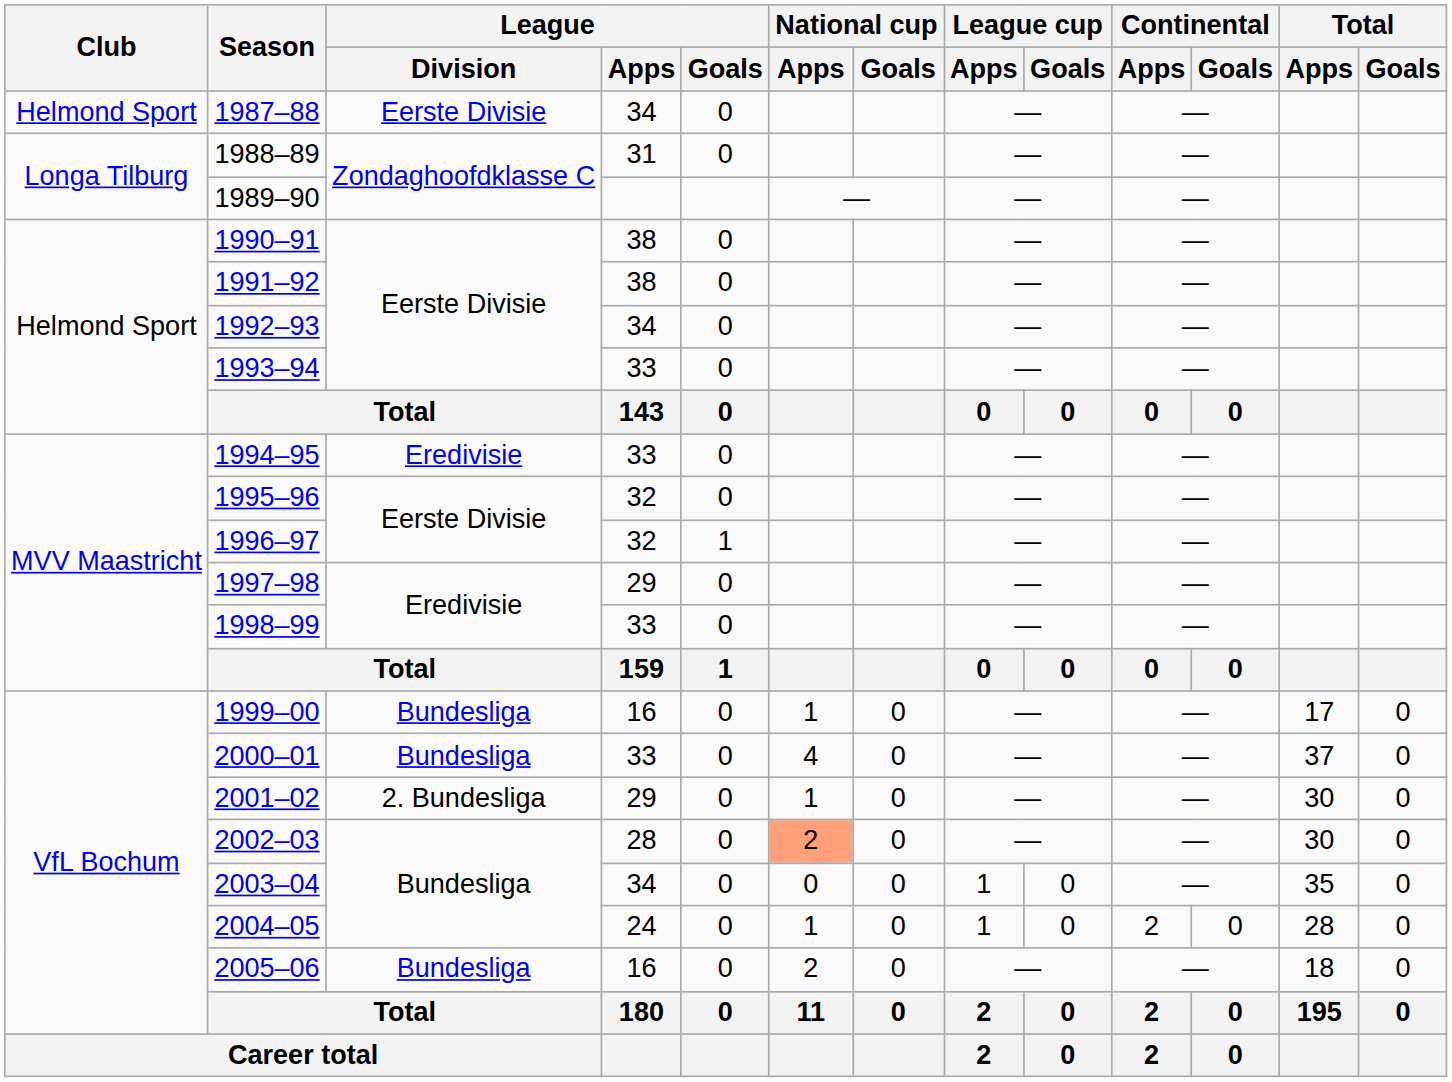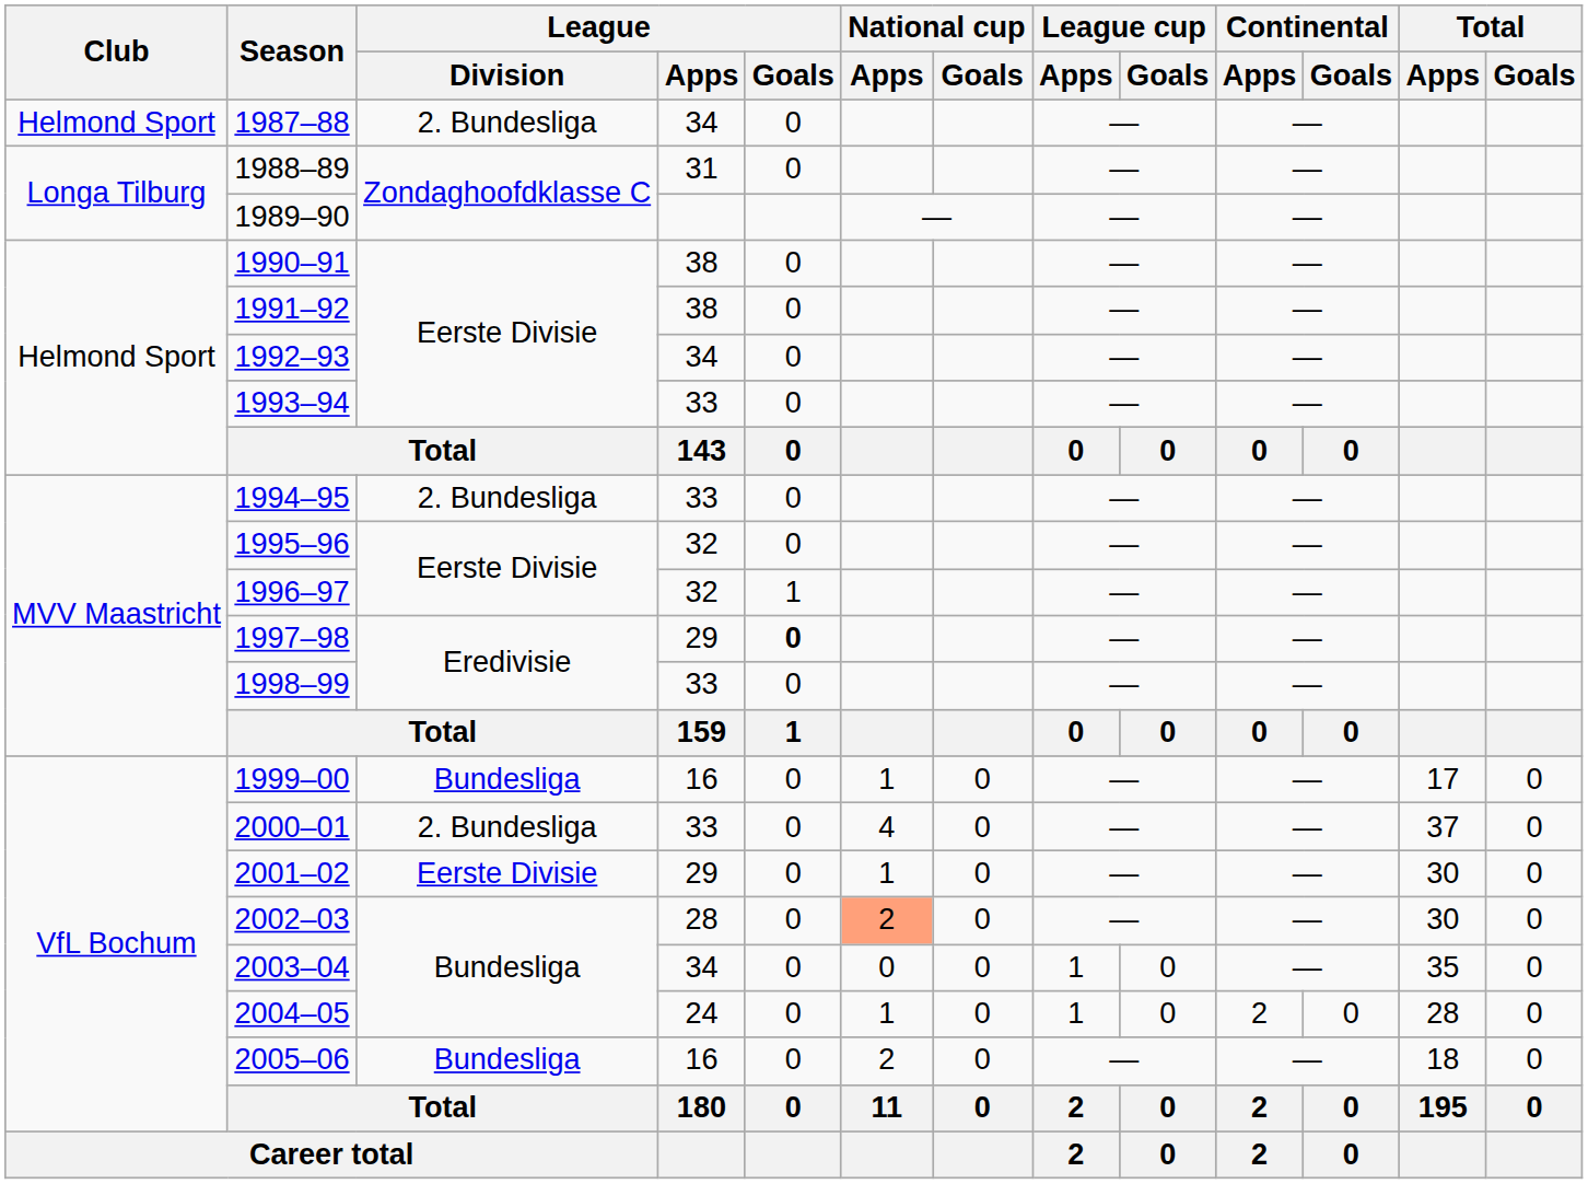1987–88 | League / Division: Eerste Divisie -> 2. Bundesliga
1994–95 | League / Division: Eredivisie -> 2. Bundesliga
1997–98 | League / Goals: normal -> bold
2000–01 | League / Division: Bundesliga -> 2. Bundesliga
2001–02 | League / Division: 2. Bundesliga -> Eerste Divisie
